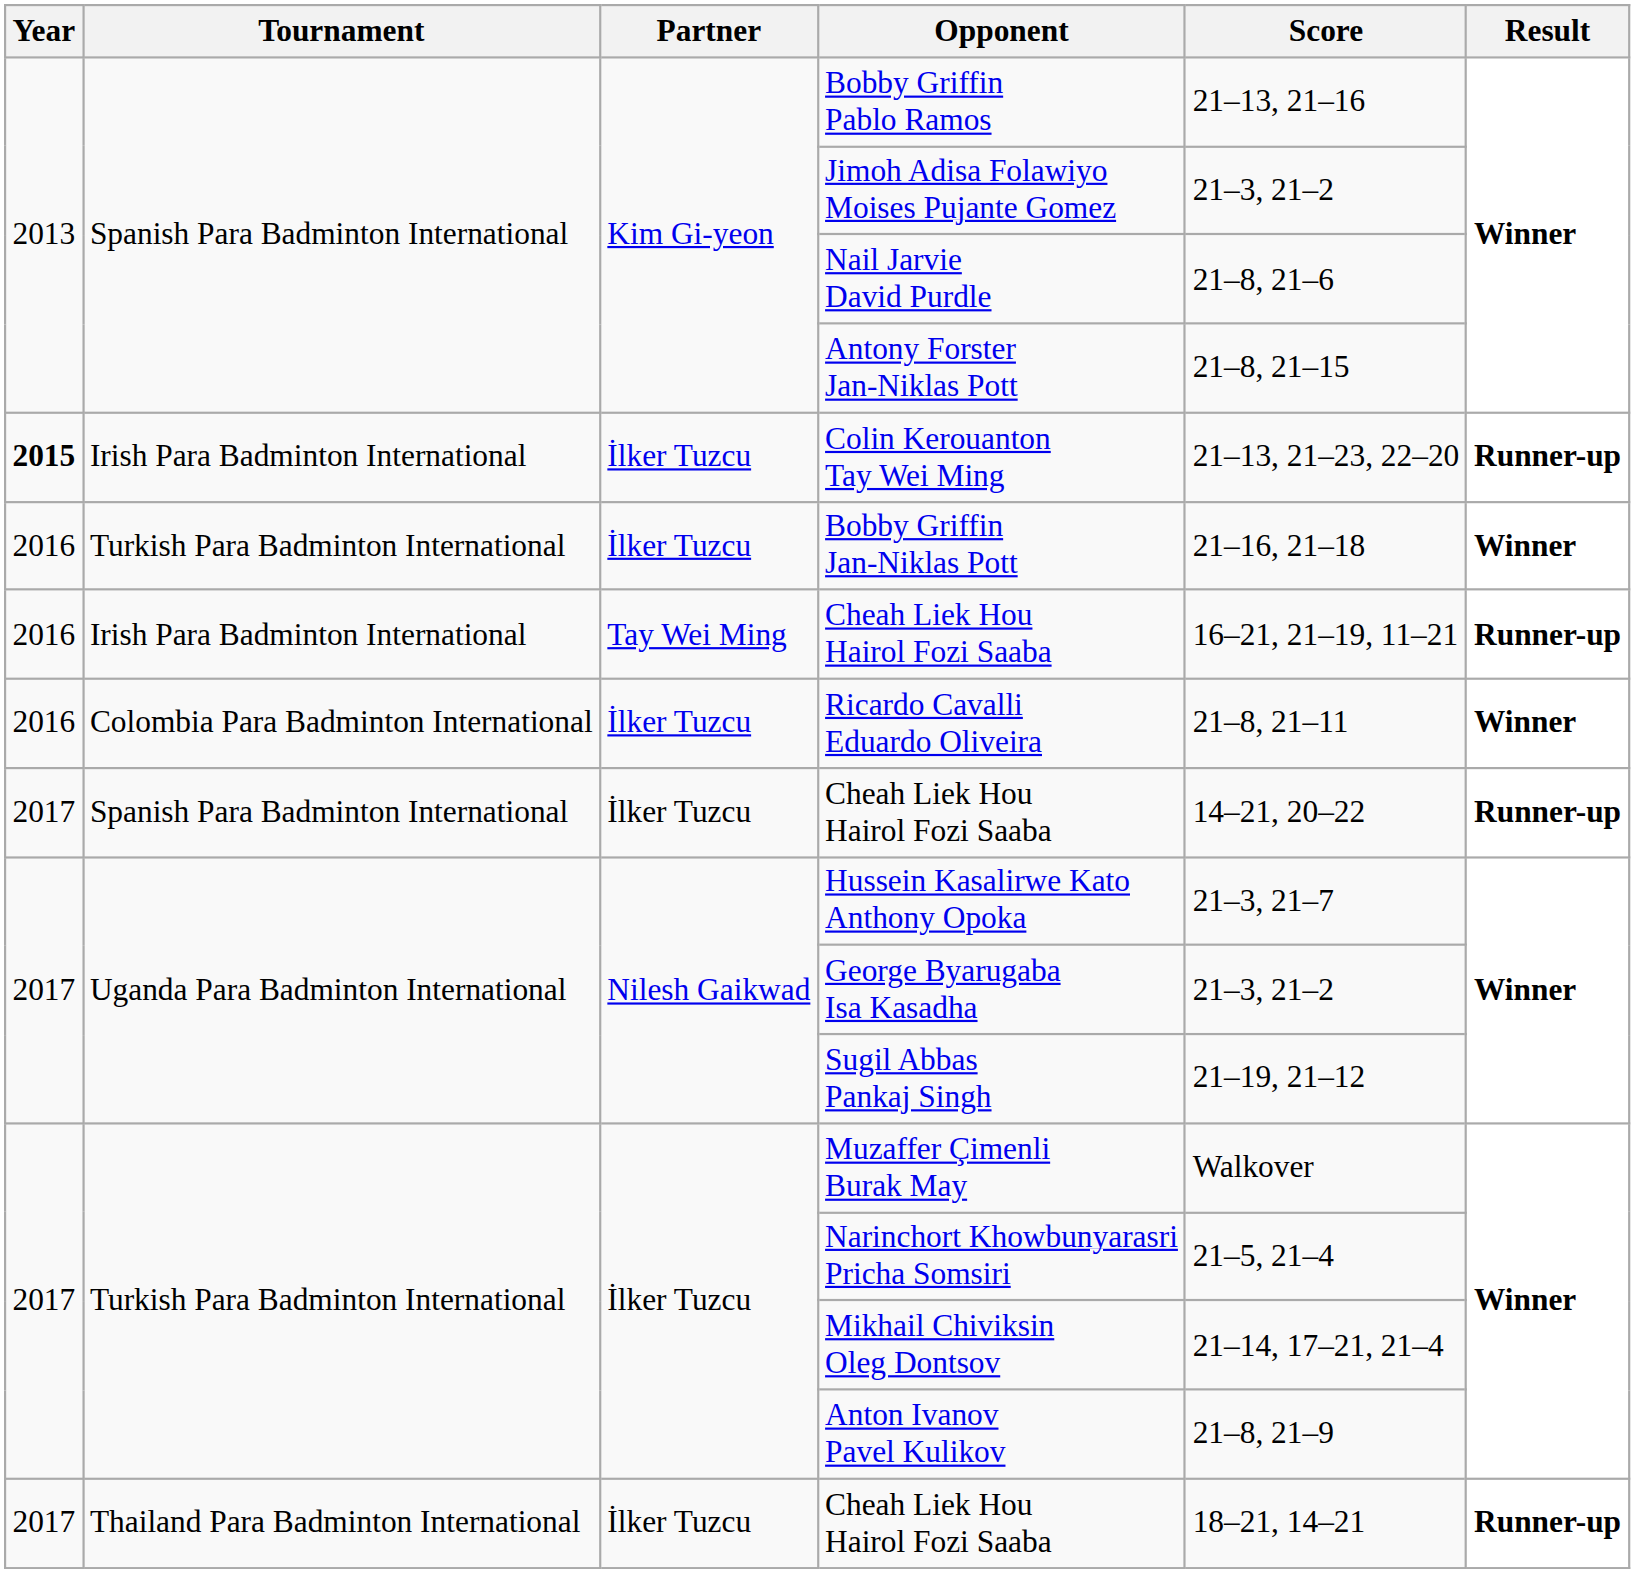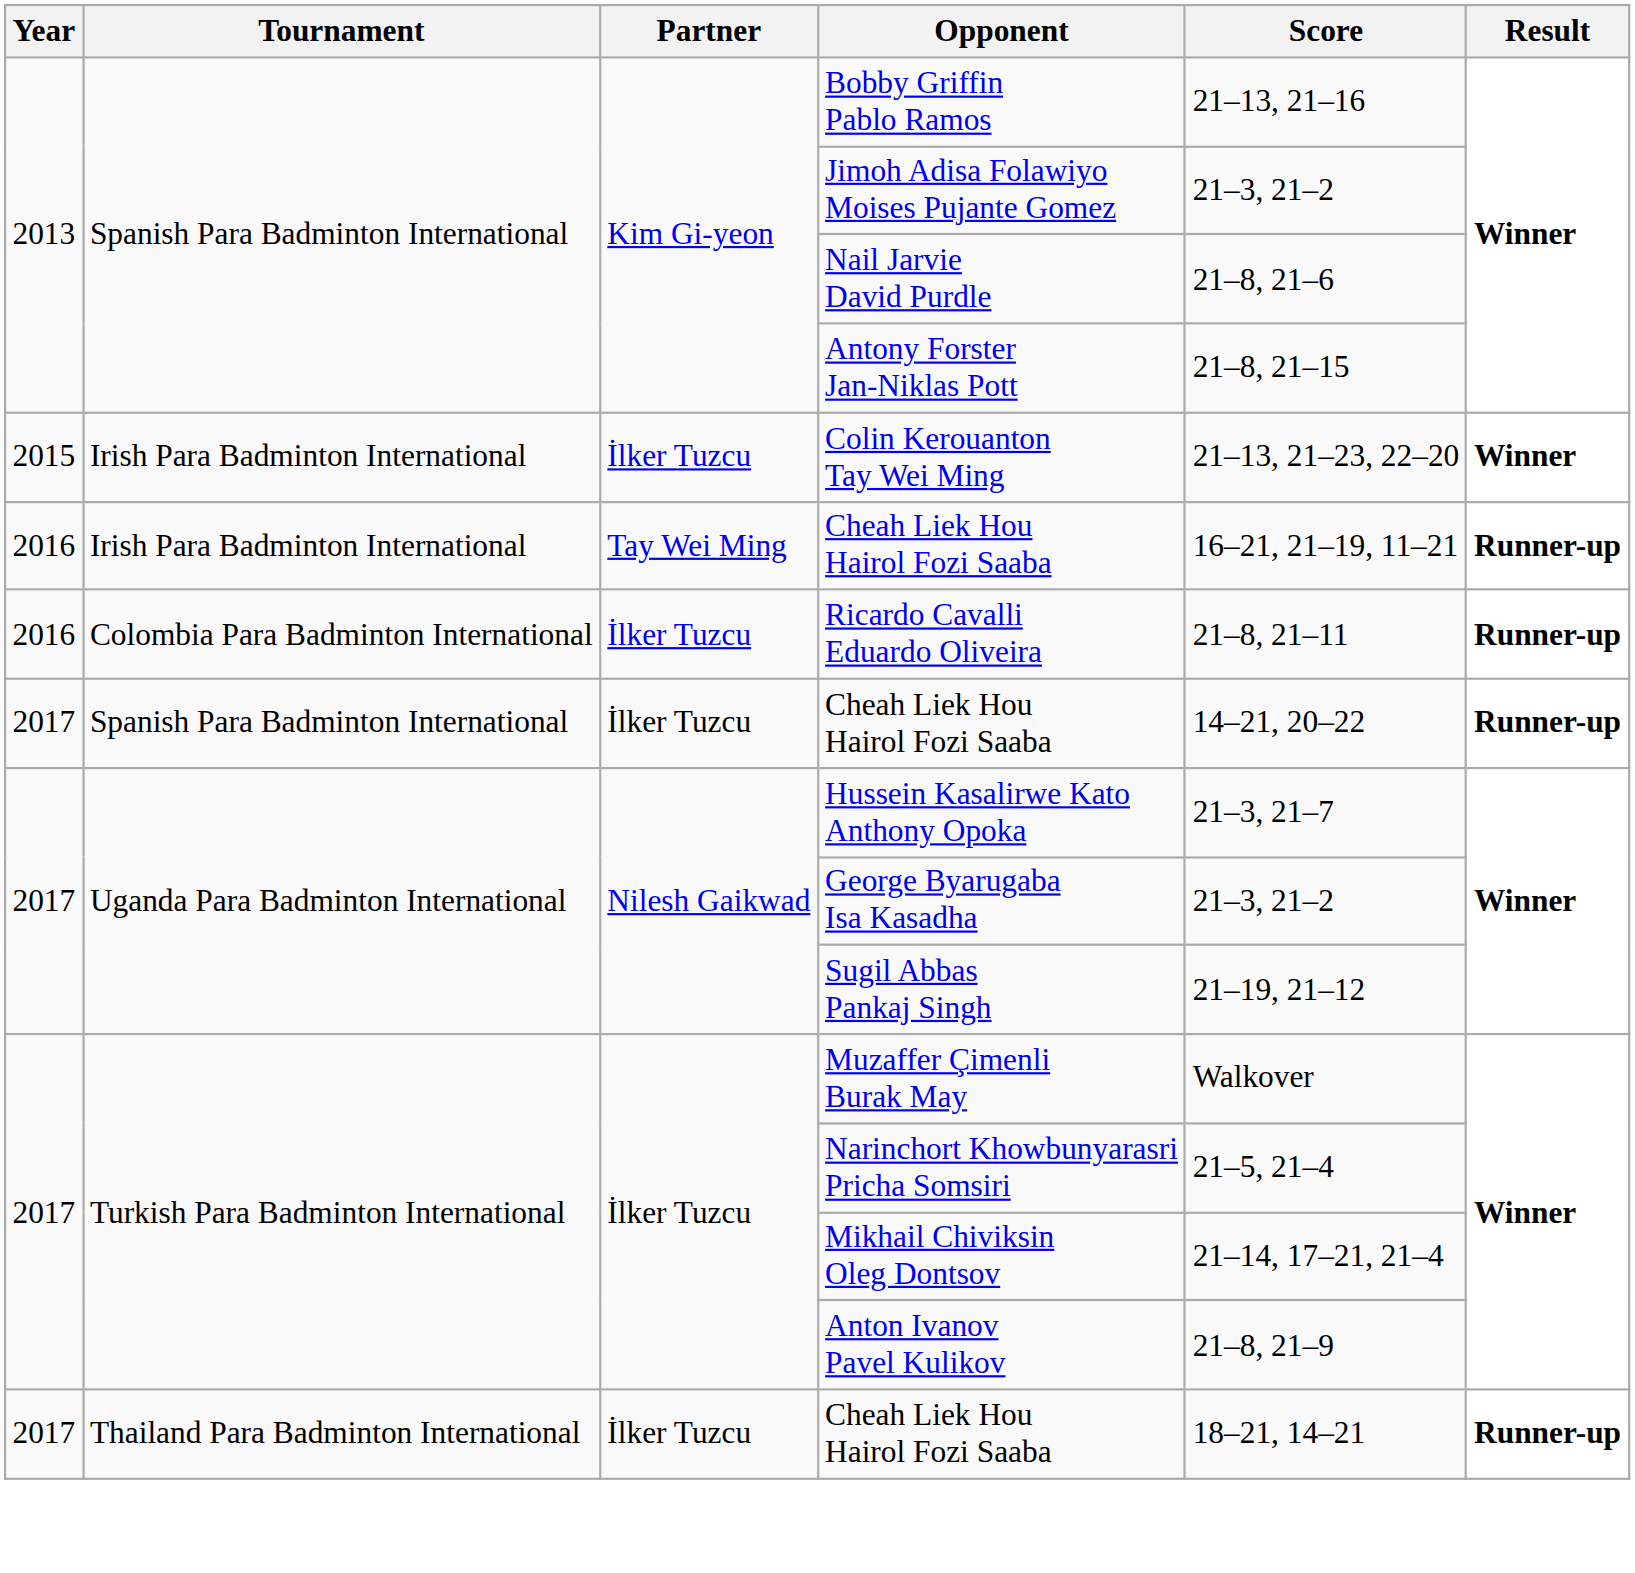Colin Kerouanton Tay Wei Ming | Year: bold -> normal
Colin Kerouanton Tay Wei Ming | Result: Runner-up -> Winner
- row: 2016 | Turkish Para Badminton International | İlker Tuzcu | Bobby Griffin Jan-Niklas Pott | 21–16, 21–18 | Winner
Ricardo Cavalli Eduardo Oliveira | Result: Winner -> Runner-up
